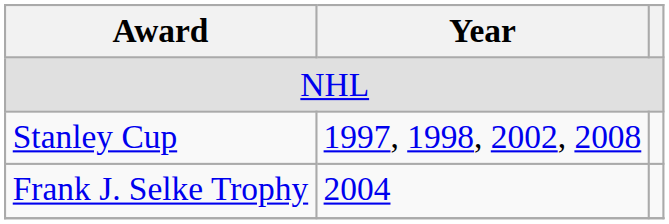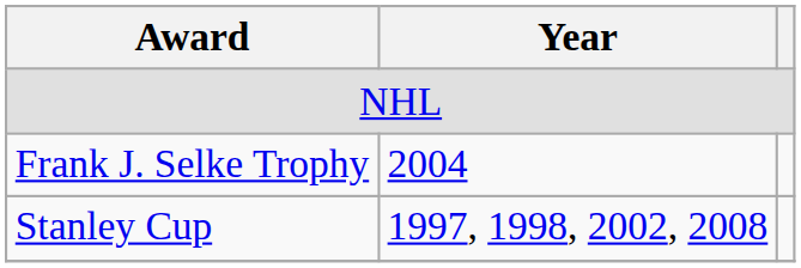rows swapped: Stanley Cup <-> Frank J. Selke Trophy
